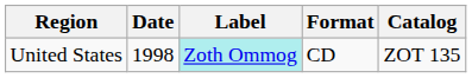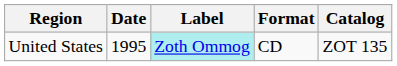United States | Date: 1998 -> 1995
